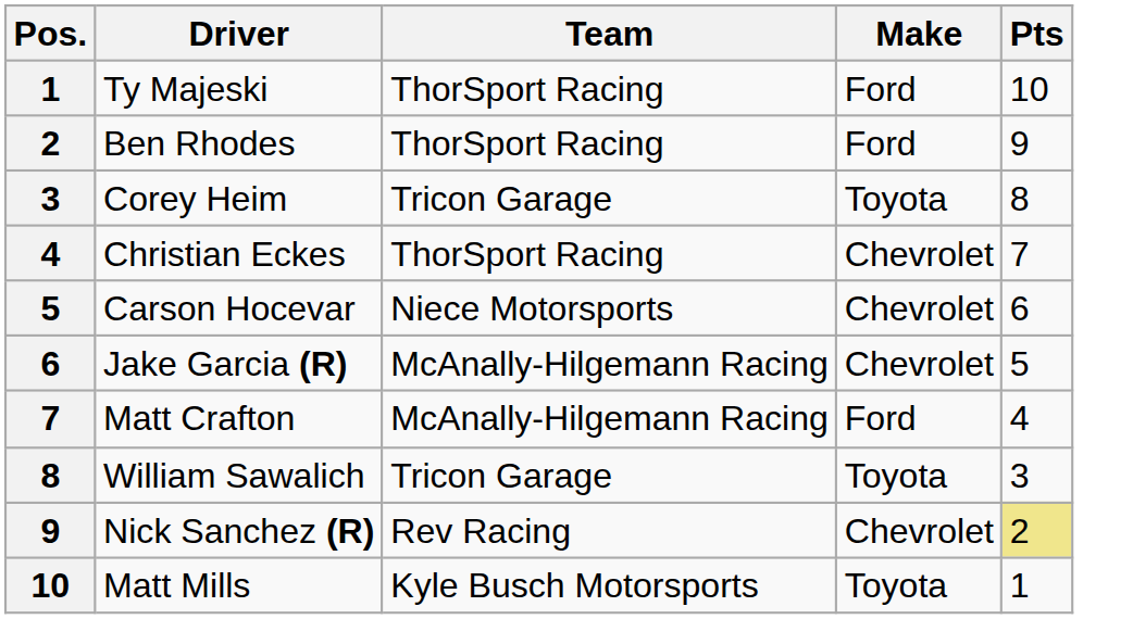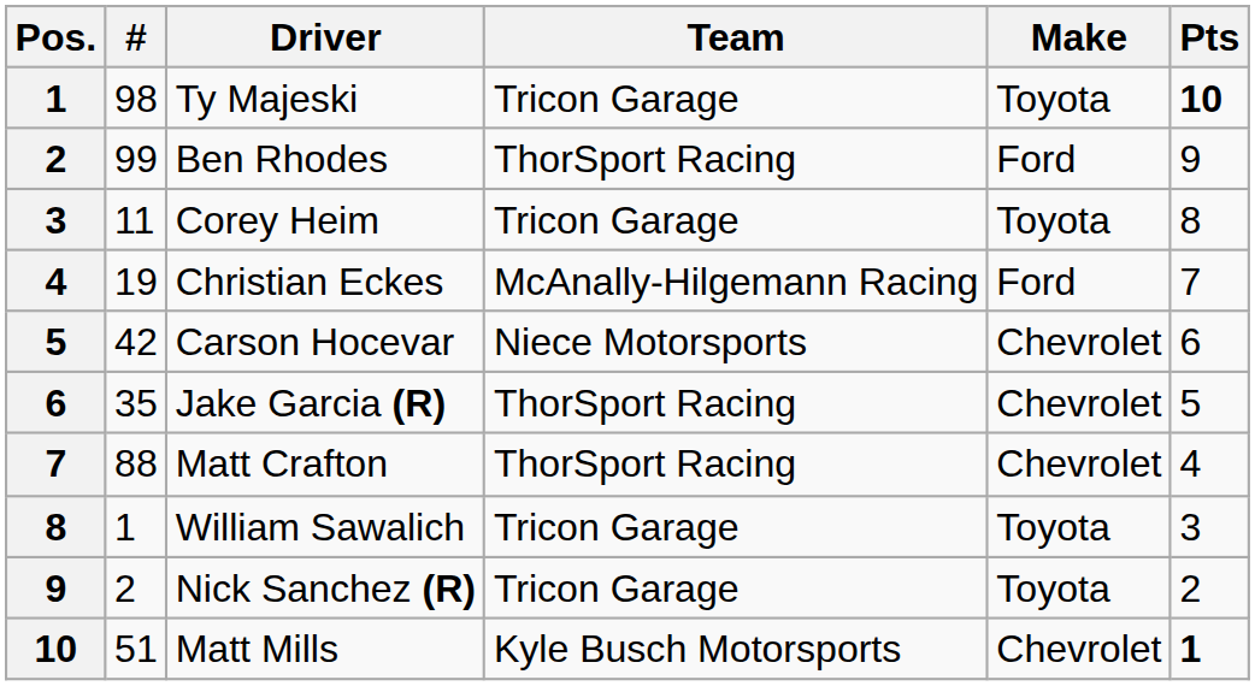+ column: # | 98 | 99 | 11 | 19 | 42 | 35 | 88 | 1 | 2 | 51
Ty Majeski | Team: ThorSport Racing -> Tricon Garage
Ty Majeski | Make: Ford -> Toyota
Ty Majeski | Pts: normal -> bold
Christian Eckes | Team: ThorSport Racing -> McAnally-Hilgemann Racing
Christian Eckes | Make: Chevrolet -> Ford
Jake Garcia (R) | Team: McAnally-Hilgemann Racing -> ThorSport Racing
Matt Crafton | Team: McAnally-Hilgemann Racing -> ThorSport Racing
Matt Crafton | Make: Ford -> Chevrolet
Nick Sanchez (R) | Team: Rev Racing -> Tricon Garage
Nick Sanchez (R) | Make: Chevrolet -> Toyota
Nick Sanchez (R) | Pts: khaki background -> no background
Matt Mills | Make: Toyota -> Chevrolet
Matt Mills | Pts: normal -> bold
